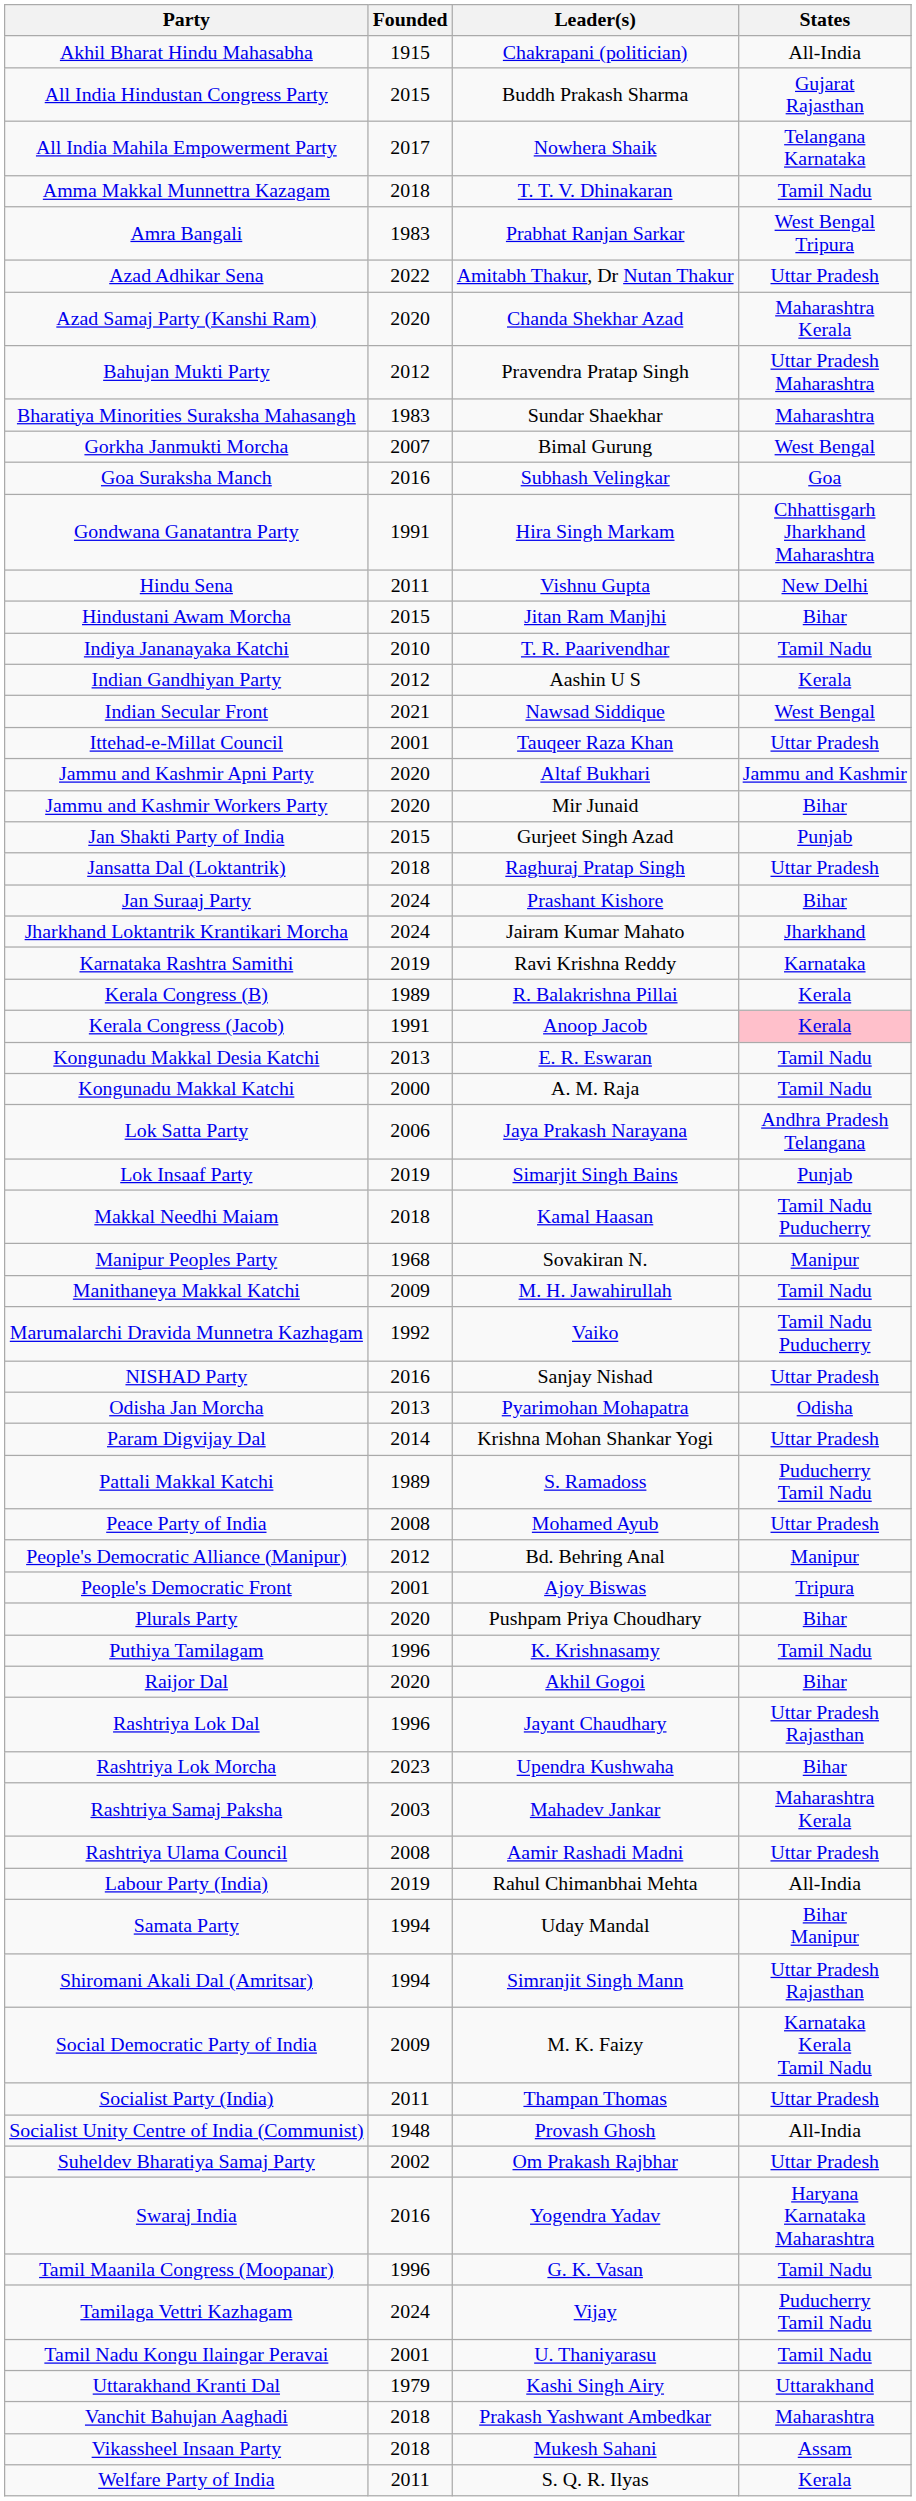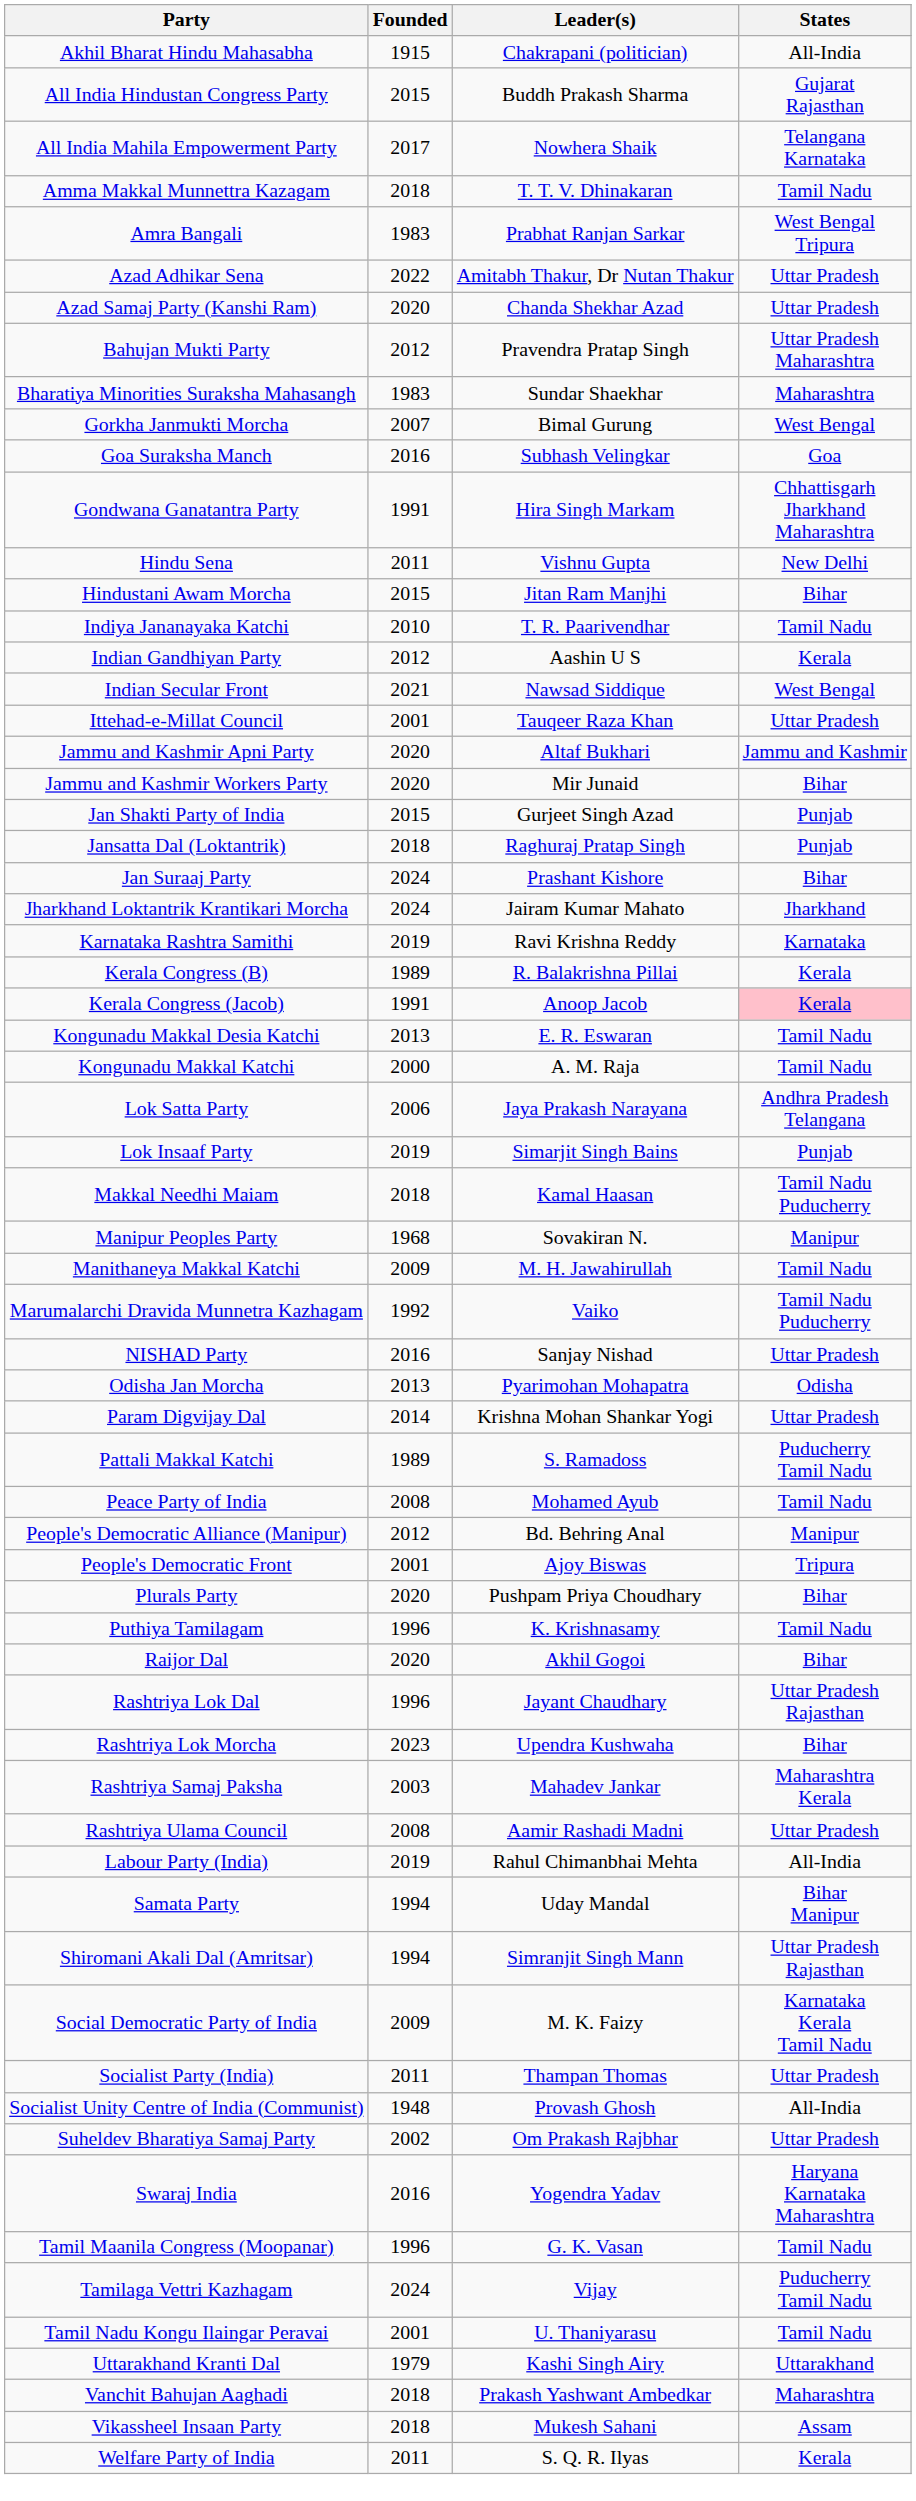Azad Samaj Party (Kanshi Ram) | States: Maharashtra Kerala -> Uttar Pradesh
Jansatta Dal (Loktantrik) | States: Uttar Pradesh -> Punjab
Peace Party of India | States: Uttar Pradesh -> Tamil Nadu
